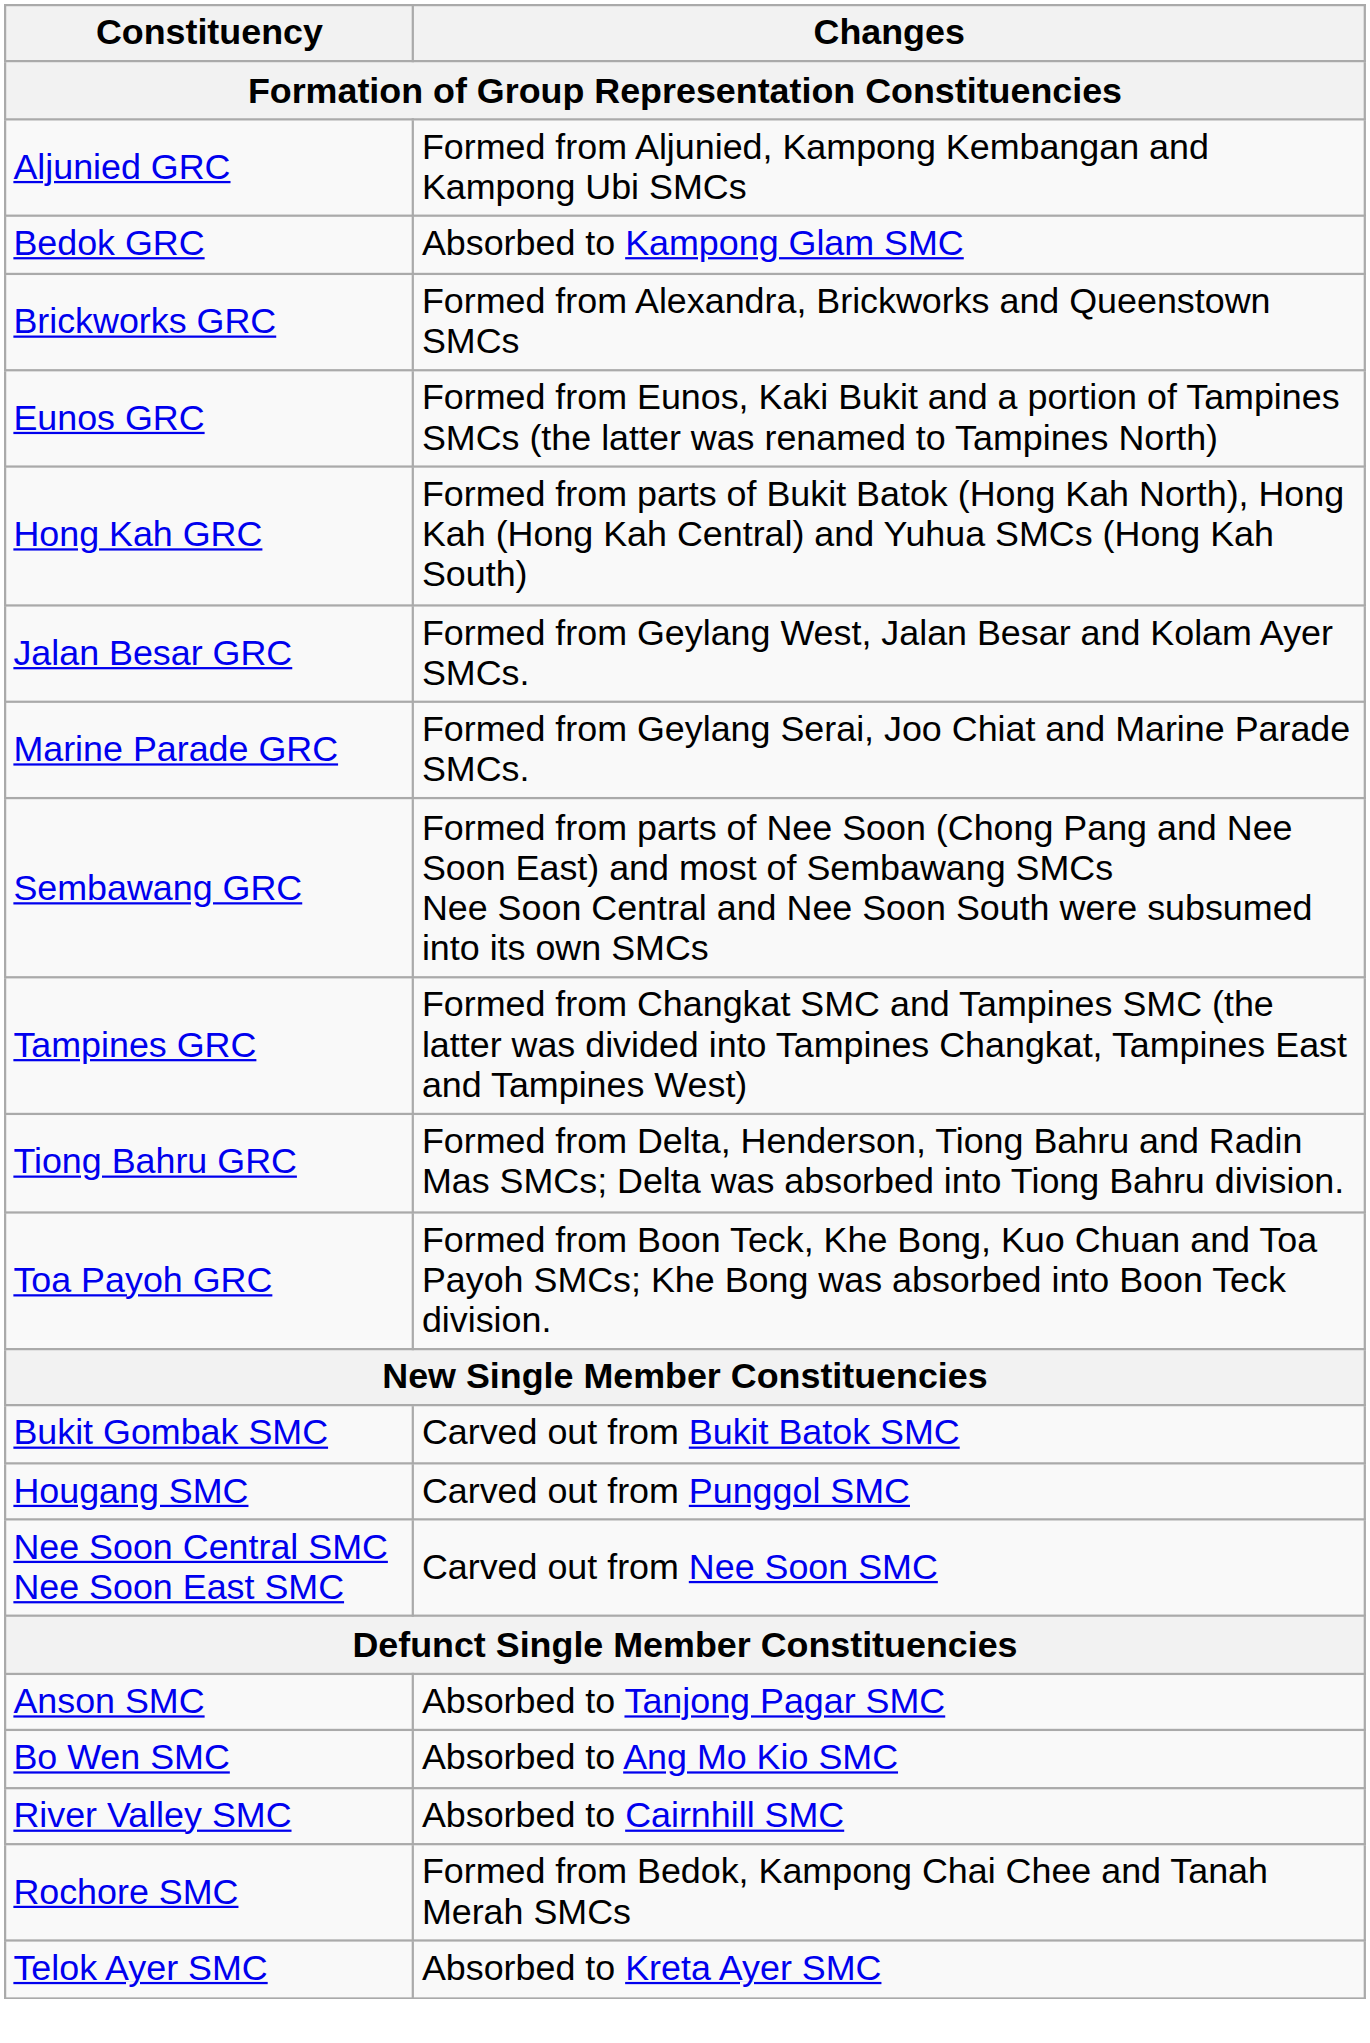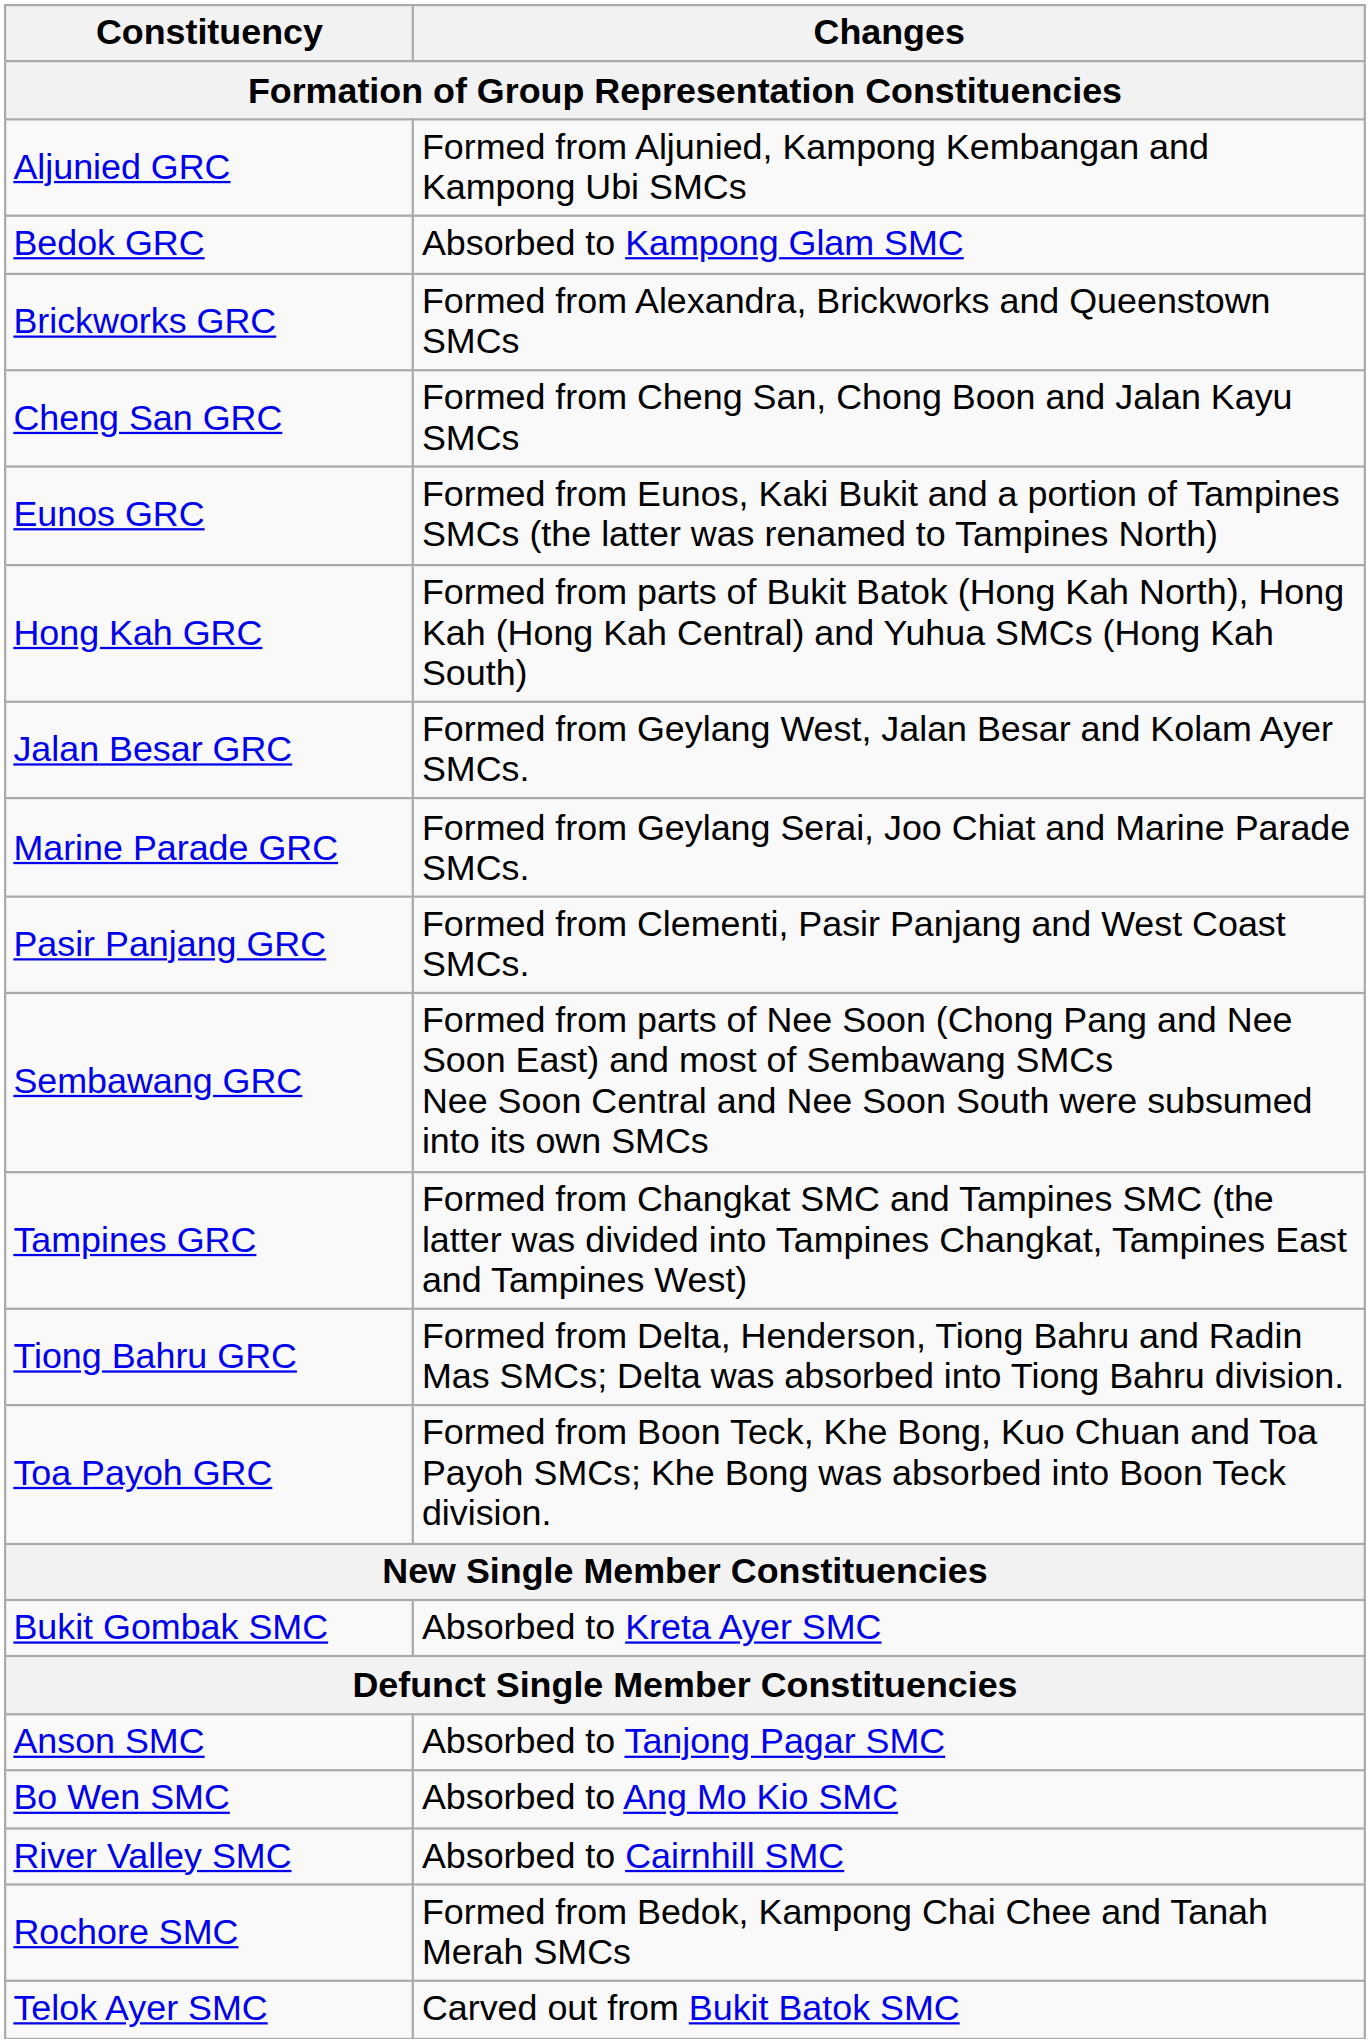+ row: Cheng San GRC | Formed from Cheng San, Chong Boon and Jalan Kayu SMCs
+ row: Pasir Panjang GRC | Formed from Clementi, Pasir Panjang and West Coast SMCs.
Bukit Gombak SMC | Changes: Carved out from Bukit Batok SMC -> Absorbed to Kreta Ayer SMC
- row: Hougang SMC | Carved out from Punggol SMC
- row: Nee Soon Central SMC Nee Soon East SMC | Carved out from Nee Soon SMC
Telok Ayer SMC | Changes: Absorbed to Kreta Ayer SMC -> Carved out from Bukit Batok SMC
